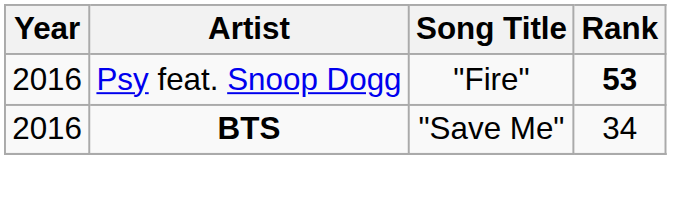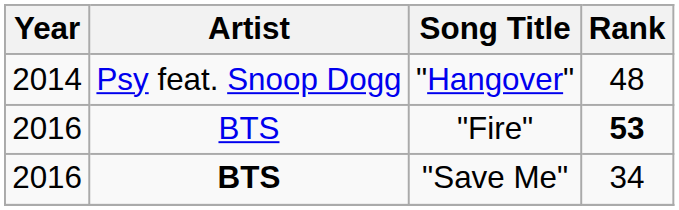+ row: 2014 | Psy feat. Snoop Dogg | "Hangover" | 48
"Fire" | Artist: Psy feat. Snoop Dogg -> BTS
